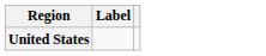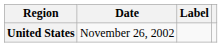+ column: Date | November 26, 2002
